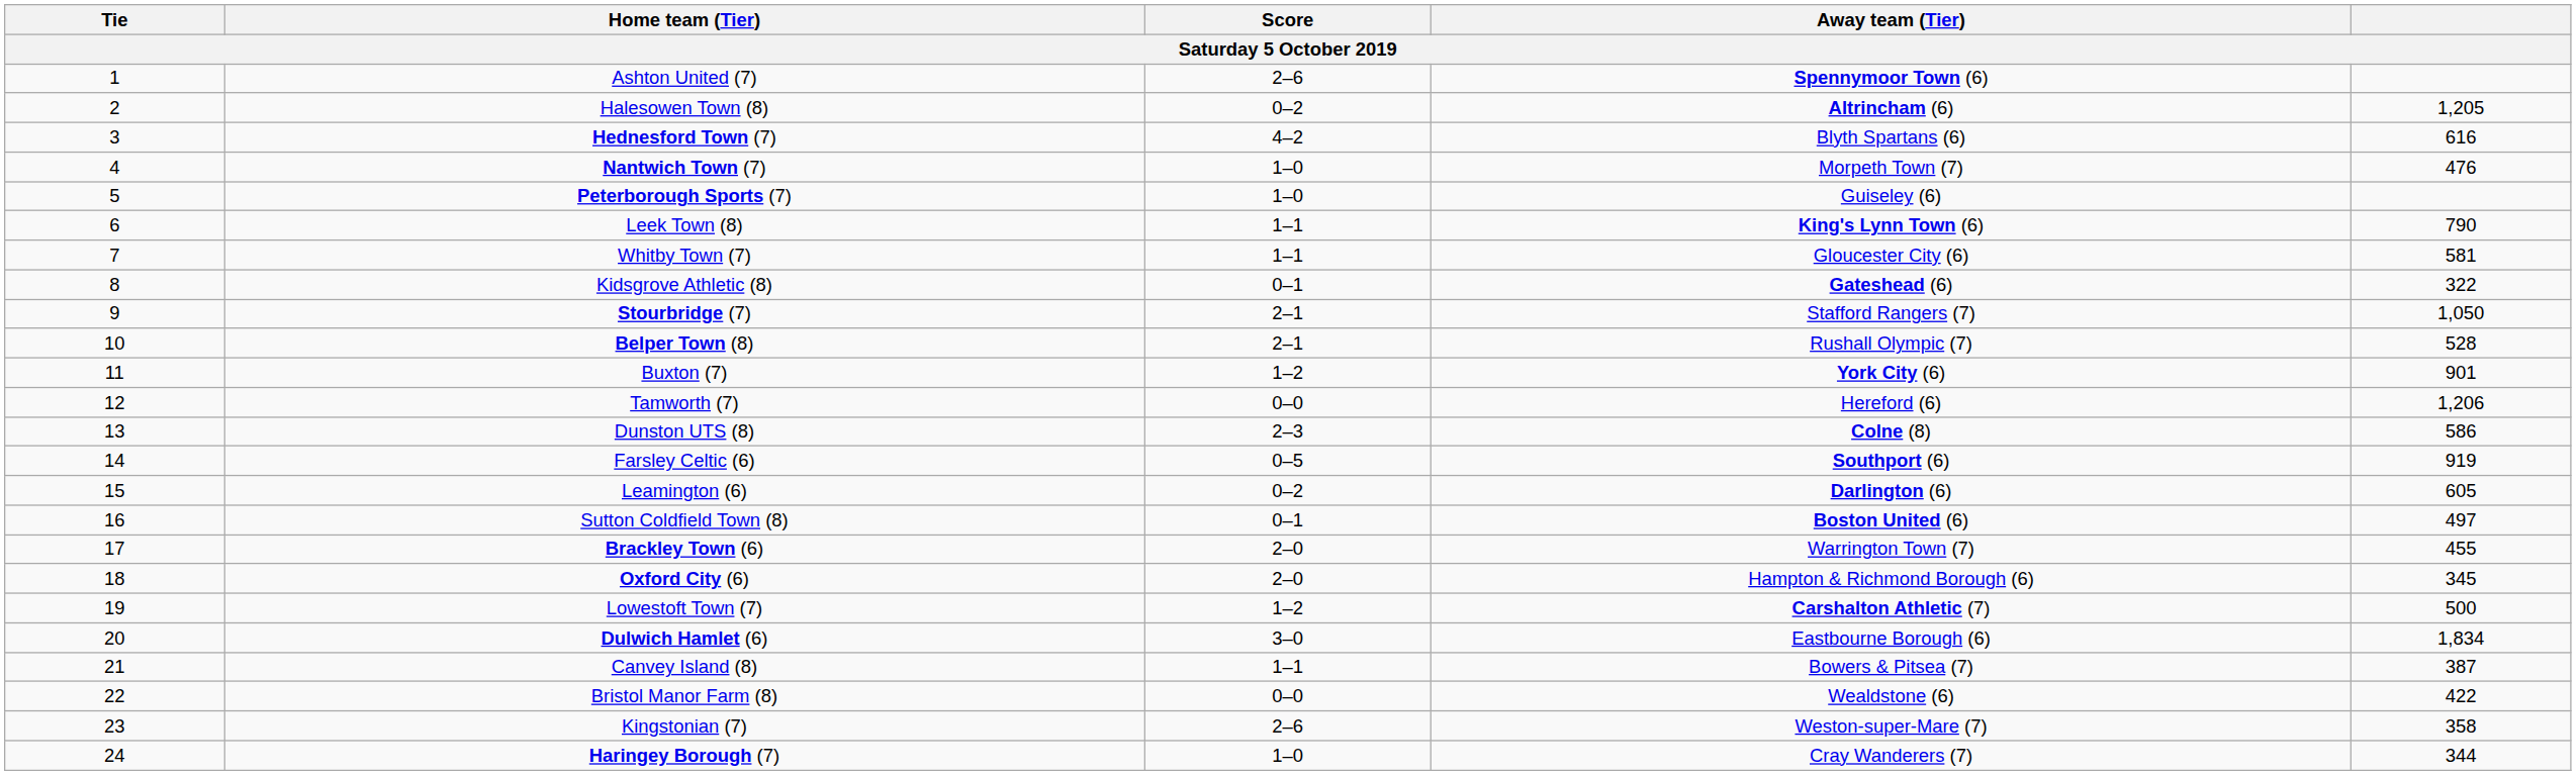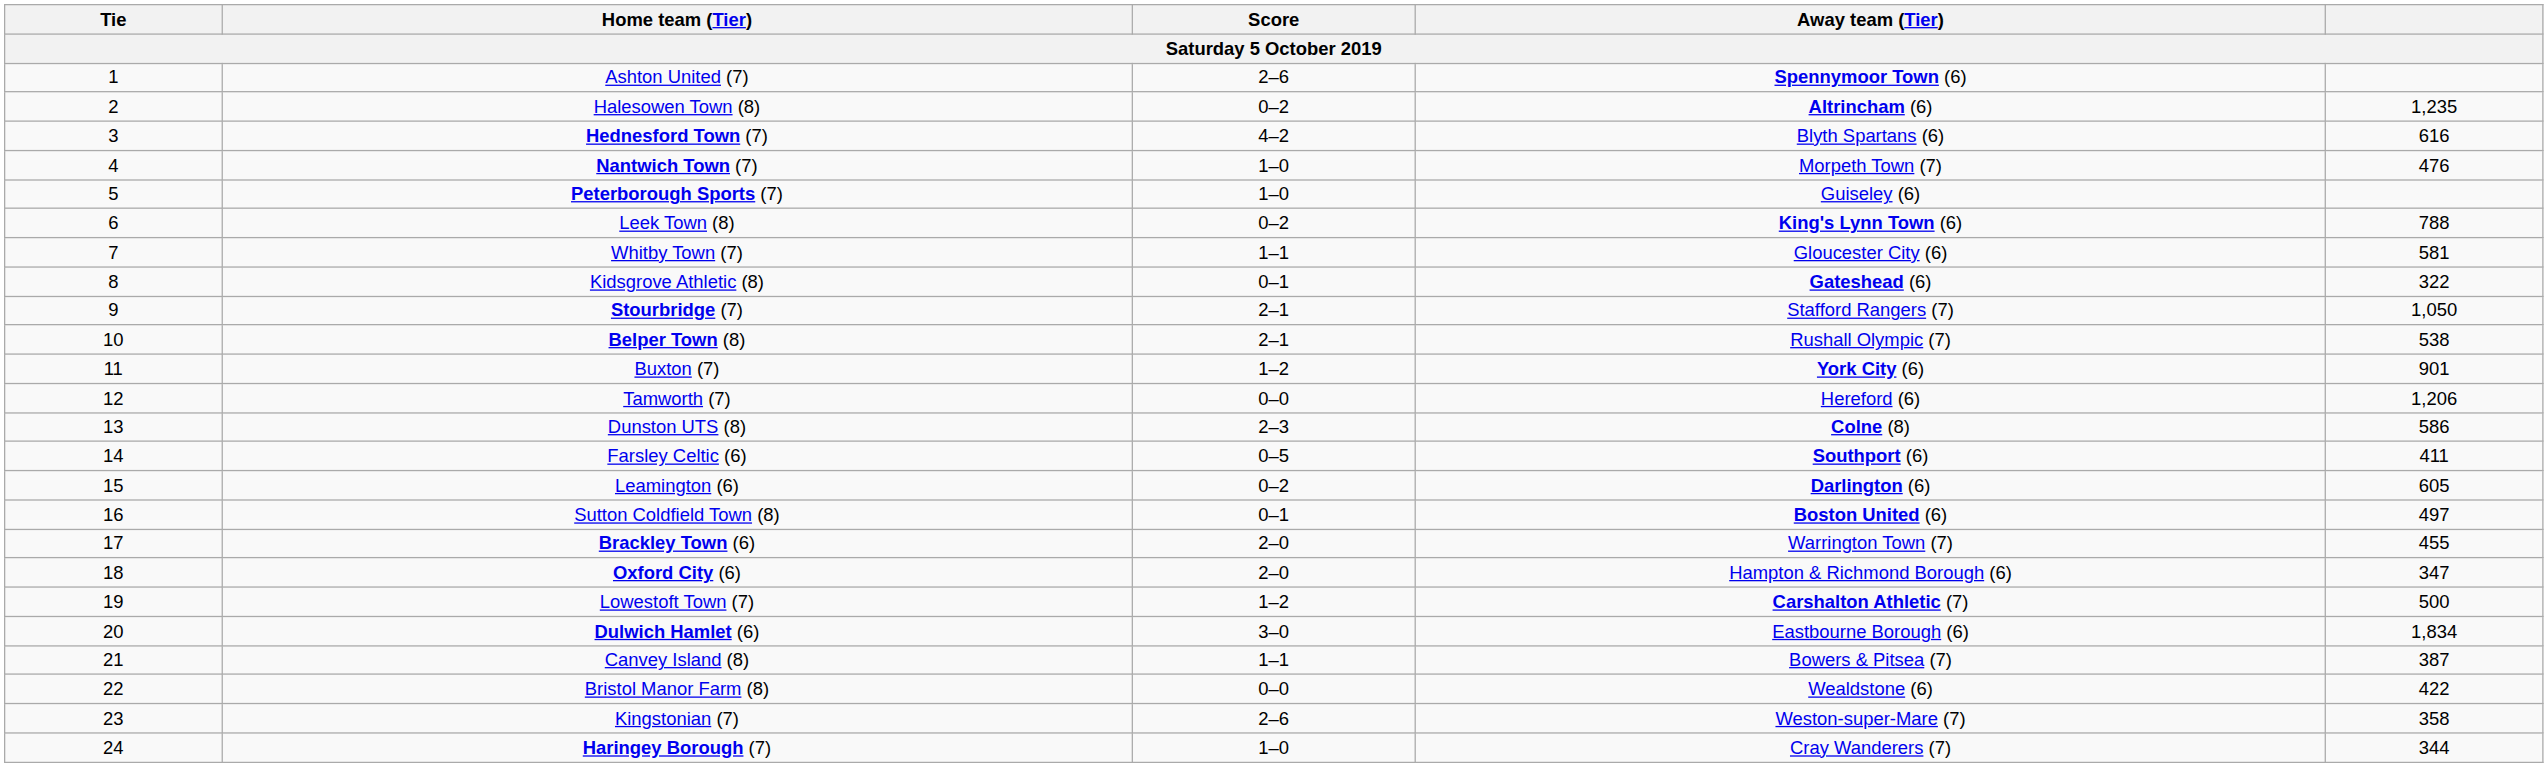Halesowen Town (8) | column 5: 1,205 -> 1,235
Leek Town (8) | Score: 1–1 -> 0–2
Leek Town (8) | column 5: 790 -> 788
Belper Town (8) | column 5: 528 -> 538
Farsley Celtic (6) | column 5: 919 -> 411
Oxford City (6) | column 5: 345 -> 347
